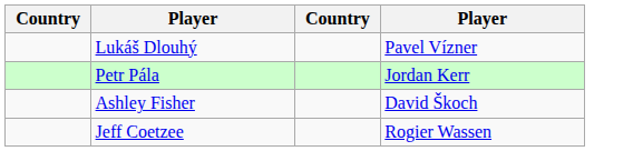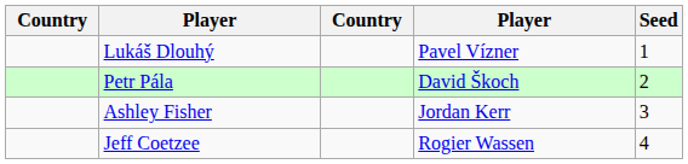+ column: Seed | 1 | 2 | 3 | 4
Petr Pála | column 4: Jordan Kerr -> David Škoch
Ashley Fisher | column 4: David Škoch -> Jordan Kerr
